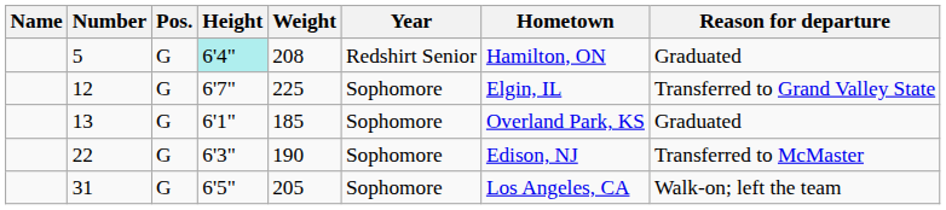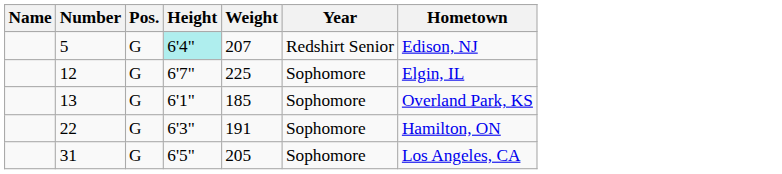- column: Reason for departure | Graduated | Transferred to Grand Valley State | Graduated | Transferred to McMaster | Walk-on; left the team
5 | Weight: 208 -> 207
5 | Hometown: Hamilton, ON -> Edison, NJ
22 | Weight: 190 -> 191
22 | Hometown: Edison, NJ -> Hamilton, ON
